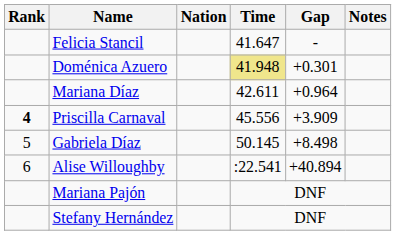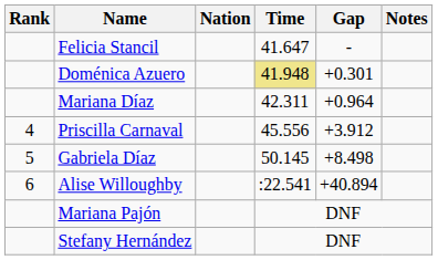Mariana Díaz | Time: 42.611 -> 42.311
Priscilla Carnaval | Rank: bold -> normal
Priscilla Carnaval | Gap: +3.909 -> +3.912
